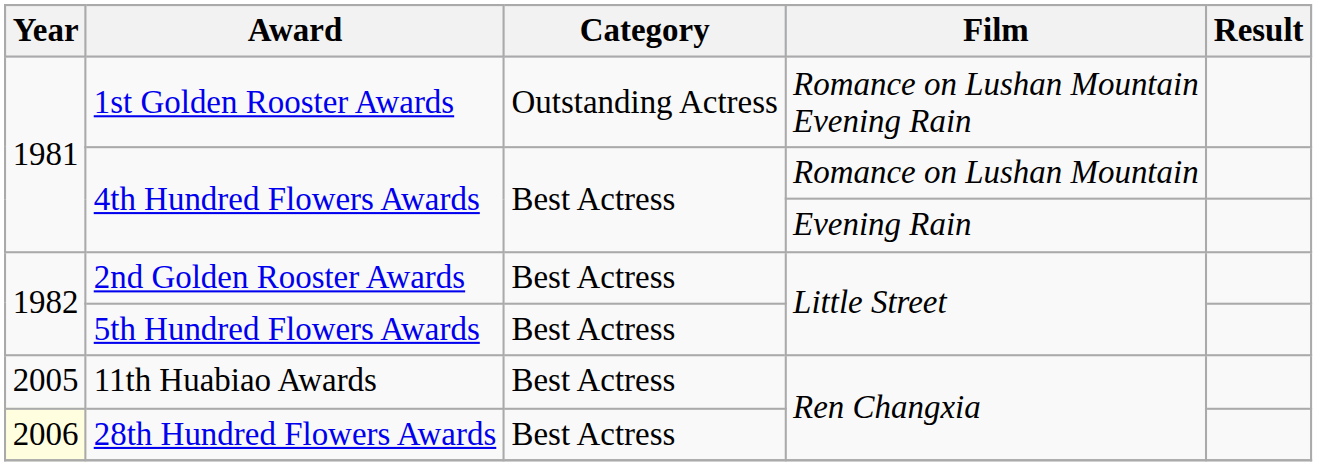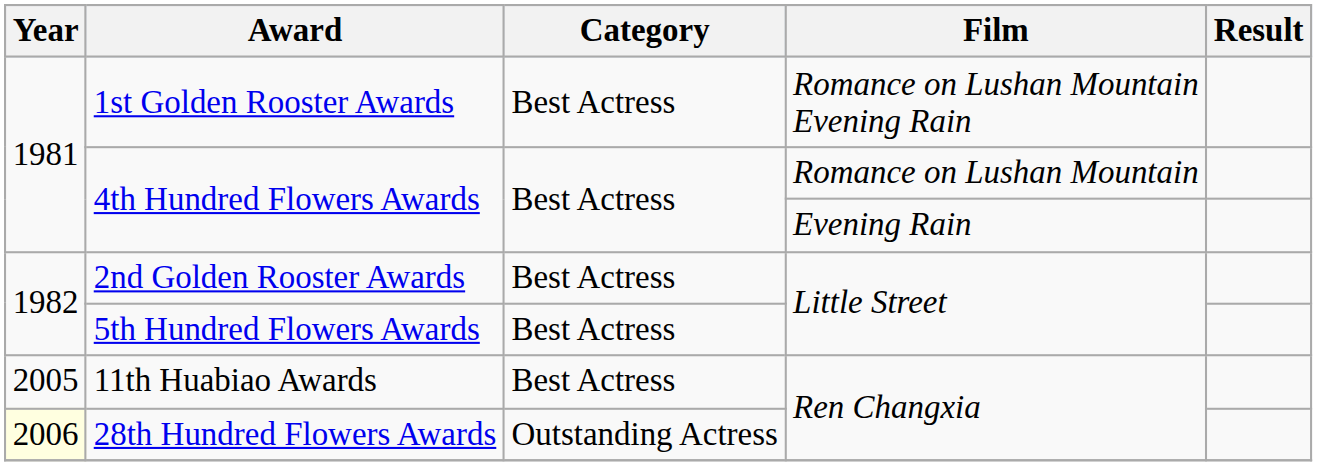1st Golden Rooster Awards | Category: Outstanding Actress -> Best Actress
28th Hundred Flowers Awards | Category: Best Actress -> Outstanding Actress
